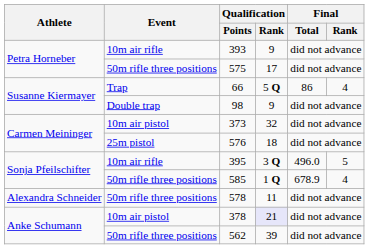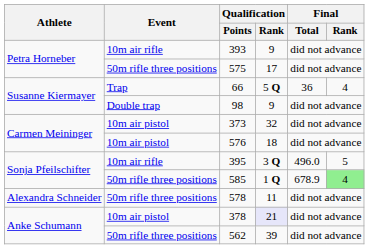66 | Final / Total: 86 -> 36
576 | Event: 25m pistol -> 10m air pistol
585 | Final / Rank: no background -> lightgreen background
